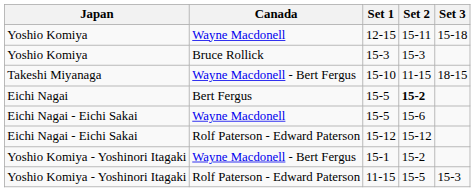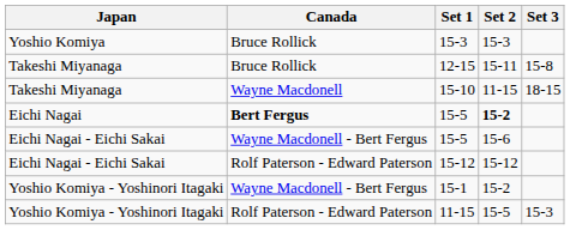- row: Yoshio Komiya | Wayne Macdonell | 12-15 | 15-11 | 15-18
+ row: Takeshi Miyanaga | Bruce Rollick | 12-15 | 15-11 | 15-8
15-10 | Canada: Wayne Macdonell - Bert Fergus -> Wayne Macdonell
Eichi Nagai / 15-5 | Canada: normal -> bold
Eichi Nagai - Eichi Sakai / 15-5 | Canada: Wayne Macdonell -> Wayne Macdonell - Bert Fergus
